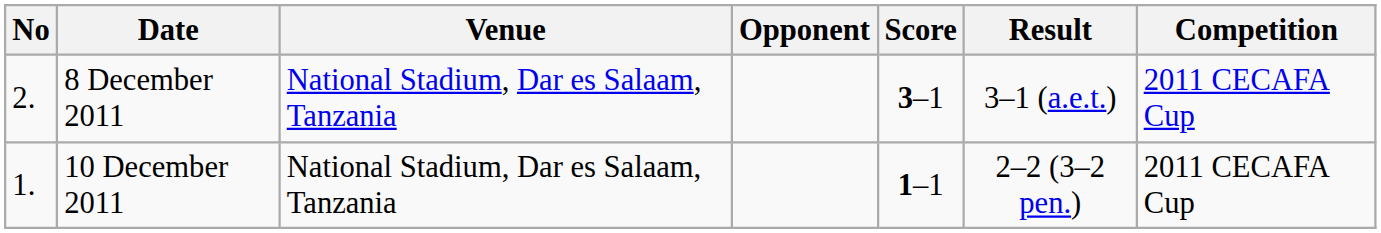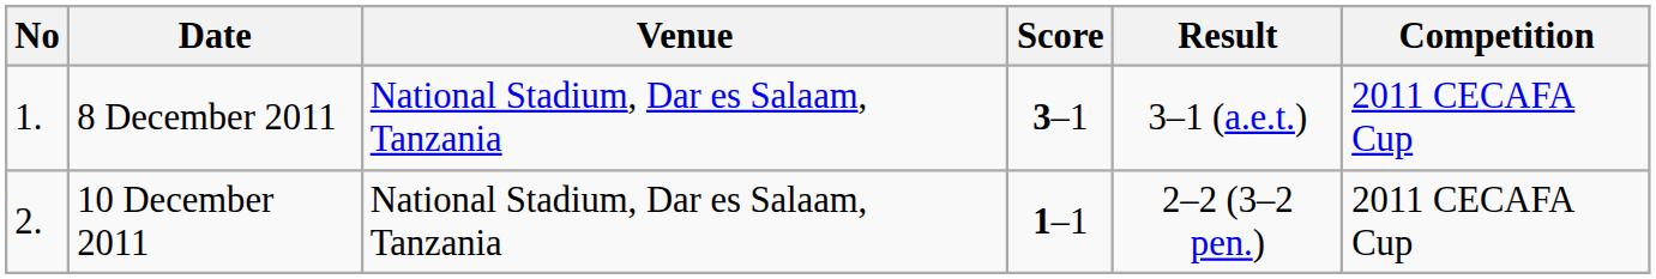- column: Opponent
8 December 2011 | No: 2. -> 1.
10 December 2011 | No: 1. -> 2.
